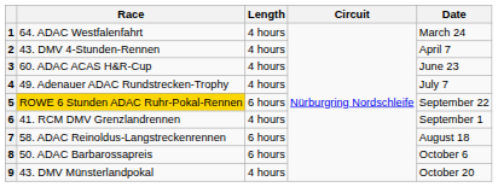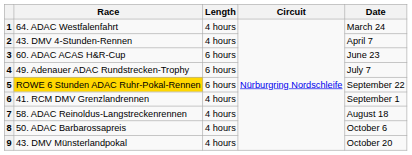3 | Length: 4 hours -> 6 hours
4 | Length: 4 hours -> 6 hours
7 | Length: 6 hours -> 4 hours
8 | Length: 6 hours -> 4 hours
